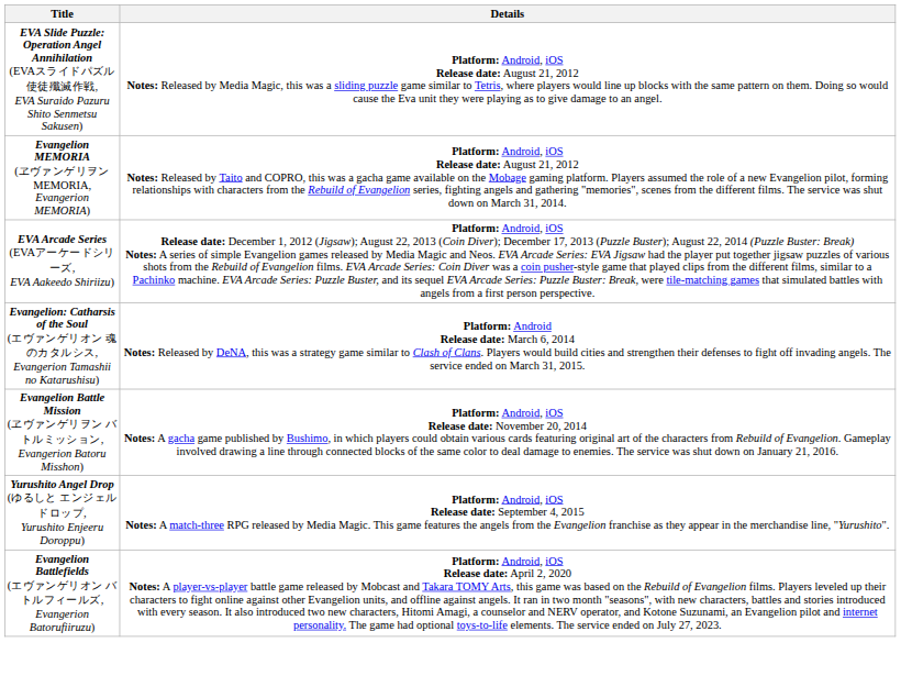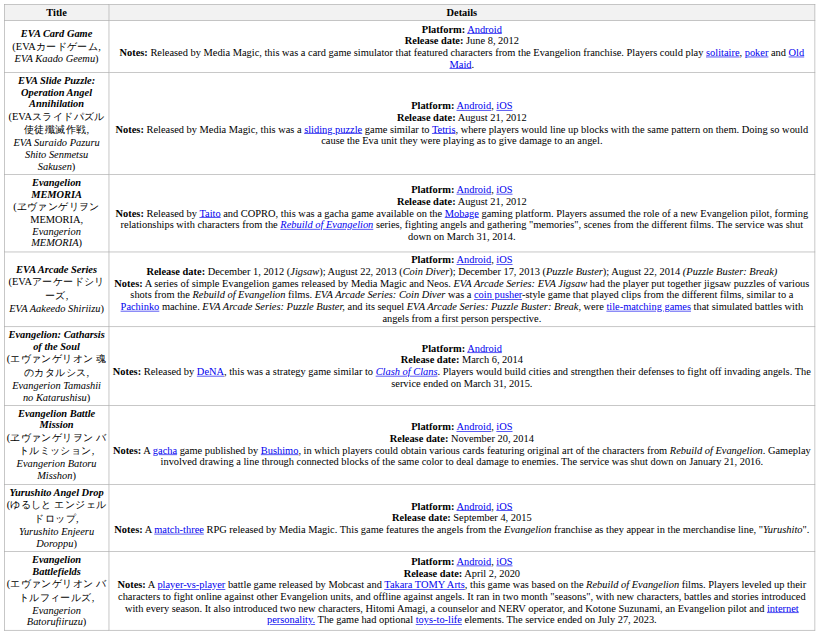+ row: EVA Card Game (EVAカードゲーム, EVA Kaado Geemu) | Platform: Android Release date: June 8, 2012 Notes: Released by Media Magic, this was a card game simulator that featured characters from the Evangelion franchise. Players could play solitaire, poker and Old Maid.
